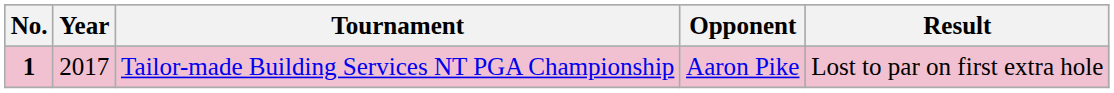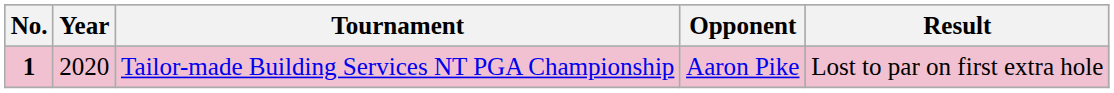Tailor-made Building Services NT PGA Championship | Year: 2017 -> 2020
